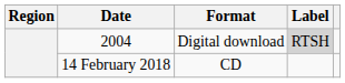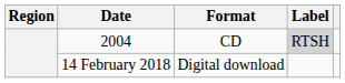2004 | Format: Digital download -> CD
14 February 2018 | Format: CD -> Digital download
